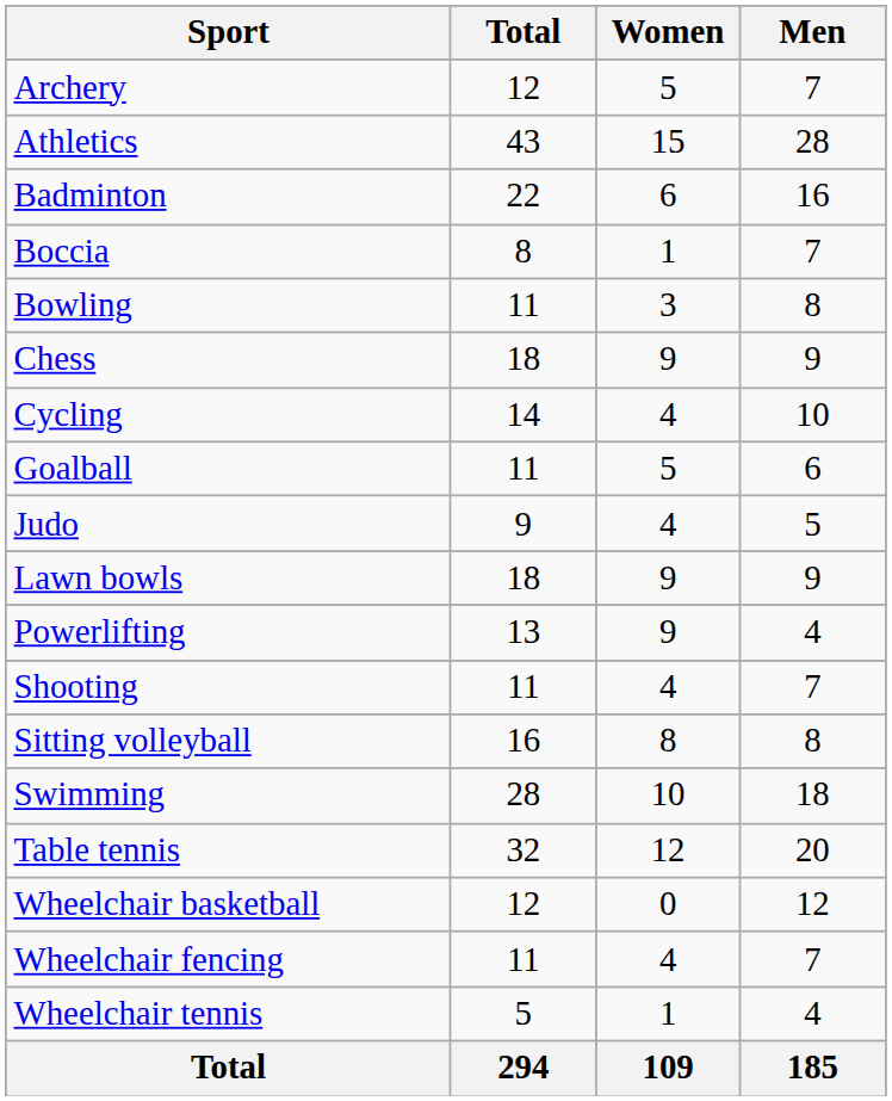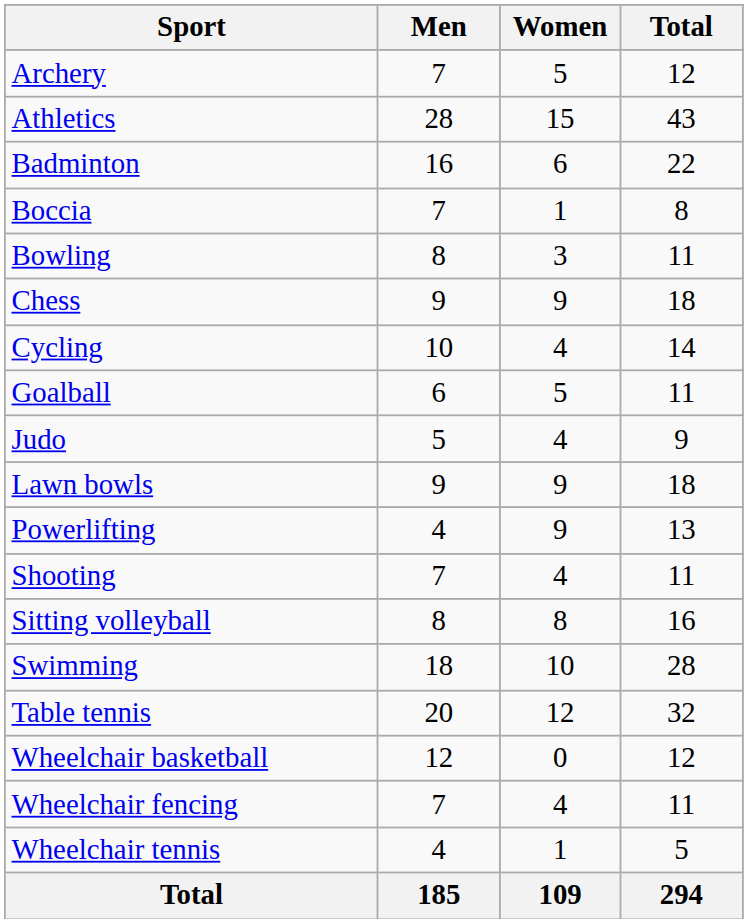columns swapped: Men <-> Total
